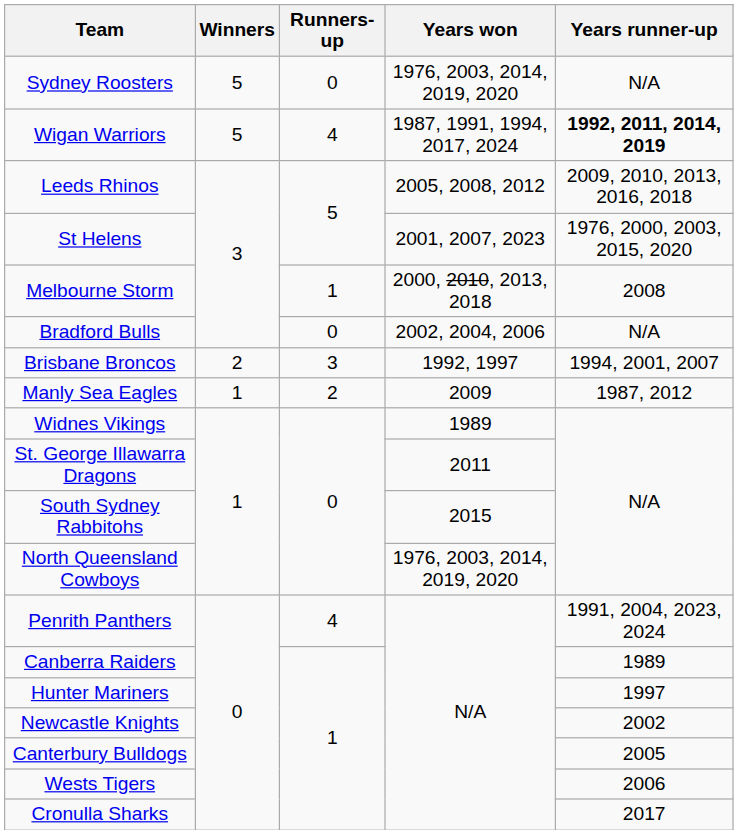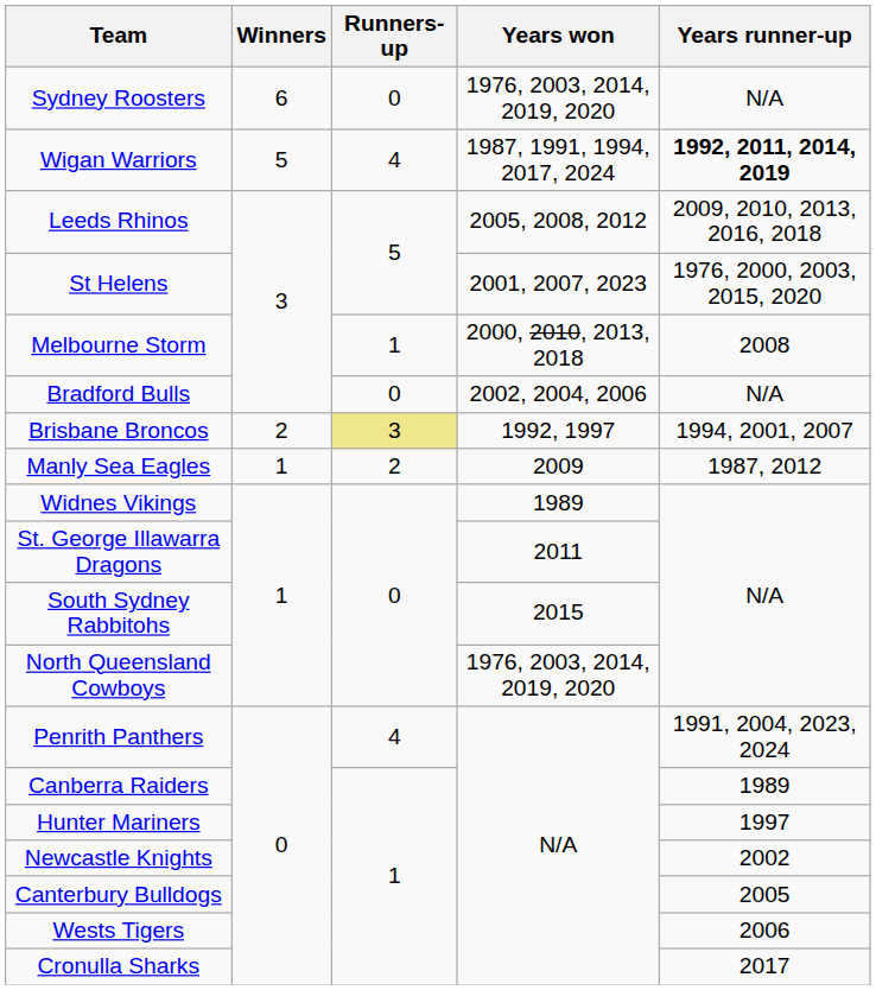Sydney Roosters | Winners: 5 -> 6
Brisbane Broncos | Runners-up: no background -> khaki background
